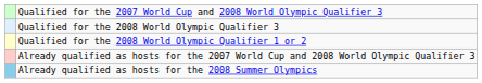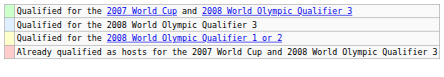- row: Already qualified as hosts for the 2008 Summer Olympics
